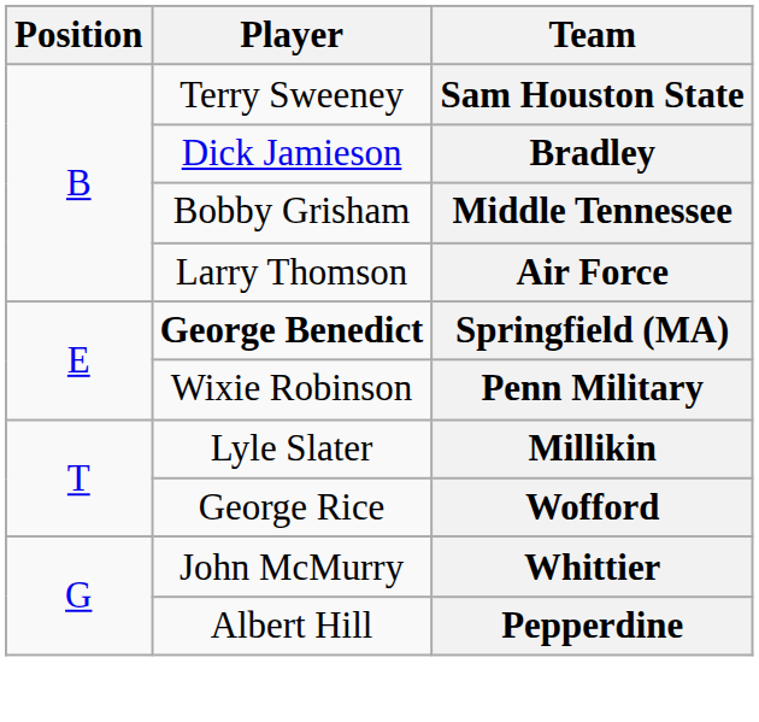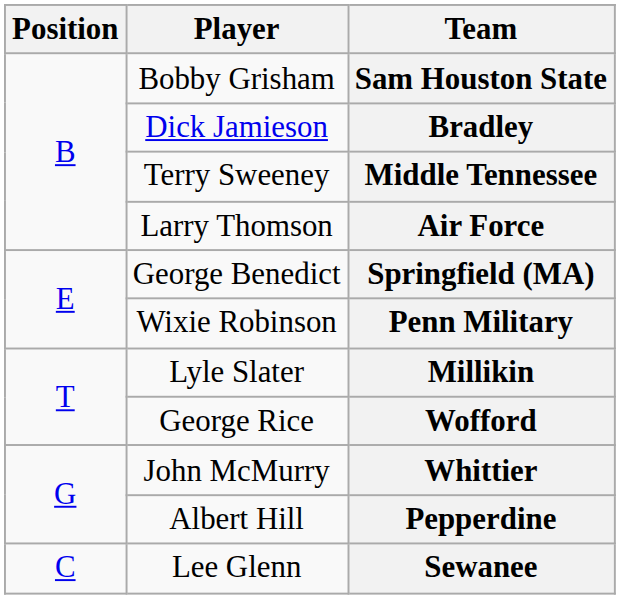Sam Houston State | Player: Terry Sweeney -> Bobby Grisham
Middle Tennessee | Player: Bobby Grisham -> Terry Sweeney
Springfield (MA) | Player: bold -> normal
+ row: C | Lee Glenn | Sewanee
